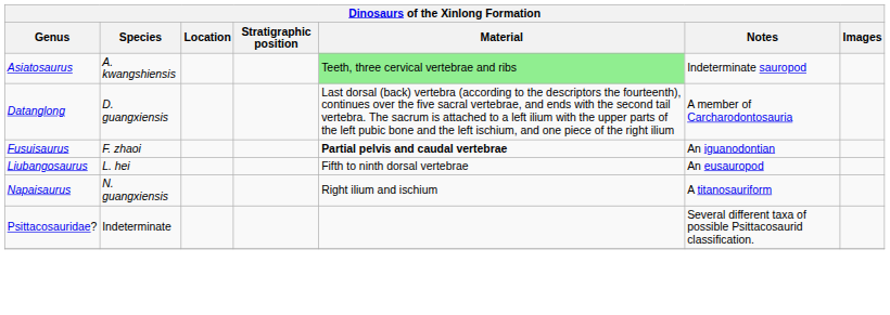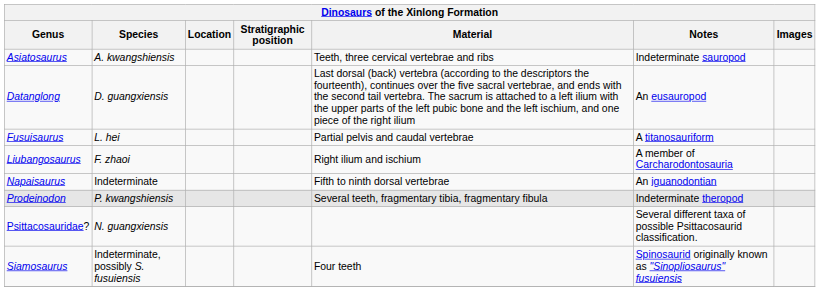Asiatosaurus | Material: lightgreen background -> no background
Datanglong | Notes: A member of Carcharodontosauria -> An eusauropod
Fusuisaurus | Species: F. zhaoi -> L. hei
Fusuisaurus | Material: bold -> normal
Fusuisaurus | Notes: An iguanodontian -> A titanosauriform
Liubangosaurus | Species: L. hei -> F. zhaoi
Liubangosaurus | Material: Fifth to ninth dorsal vertebrae -> Right ilium and ischium
Liubangosaurus | Notes: An eusauropod -> A member of Carcharodontosauria
Napaisaurus | Species: N. guangxiensis -> Indeterminate
Napaisaurus | Material: Right ilium and ischium -> Fifth to ninth dorsal vertebrae
Napaisaurus | Notes: A titanosauriform -> An iguanodontian
+ row: Prodeinodon | P. kwangshiensis | Several teeth, fragmentary tibia, fragmentary fibula | Indeterminate theropod
Psittacosauridae? | Species: Indeterminate -> N. guangxiensis
+ row: Siamosaurus | Indeterminate, possibly S. fusuiensis | Four teeth | Spinosaurid originally known as "Sinopliosaurus" fusuiensis
